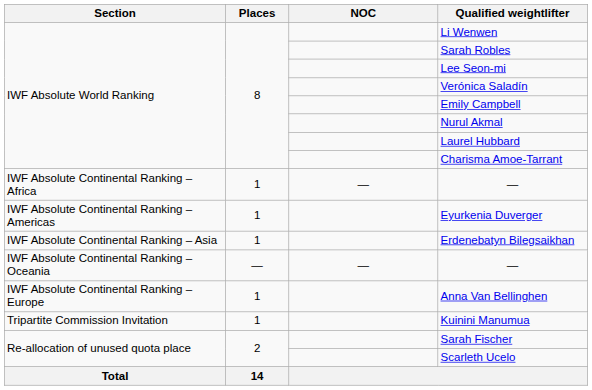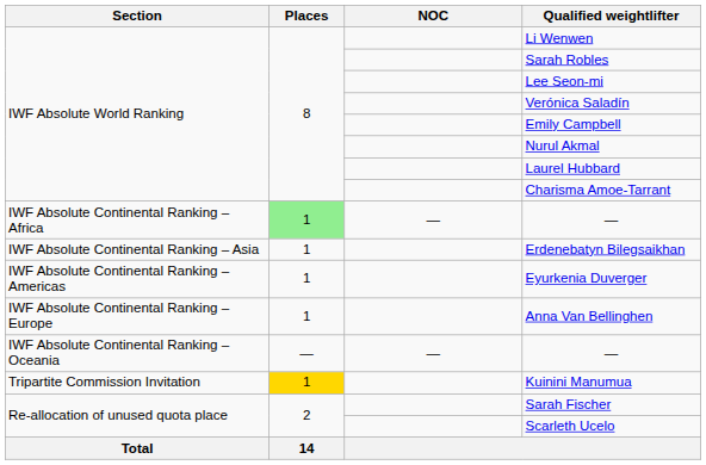IWF Absolute Continental Ranking – Africa / — | Places: no background -> lightgreen background
rows swapped: Eyurkenia Duverger <-> Erdenebatyn Bilegsaikhan
rows swapped: Anna Van Bellinghen <-> IWF Absolute Continental Ranking – Oceania / —
Kuinini Manumua | Places: no background -> gold background
